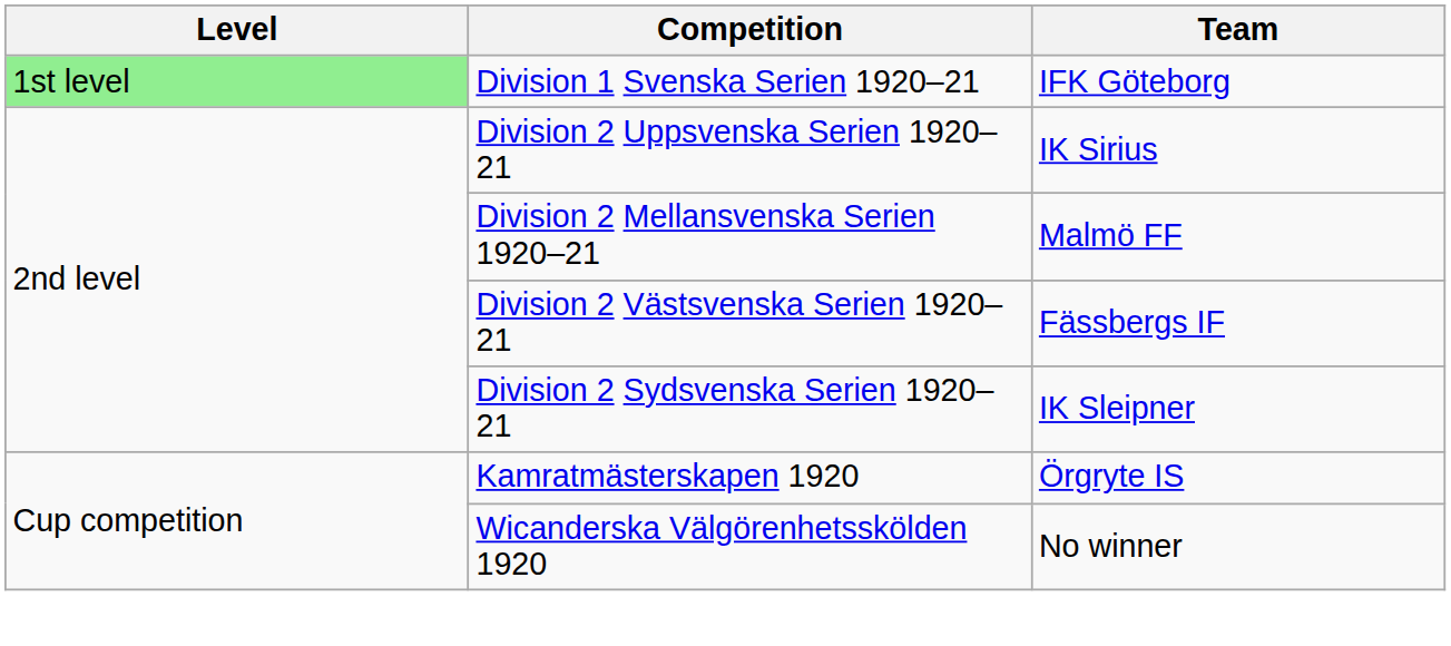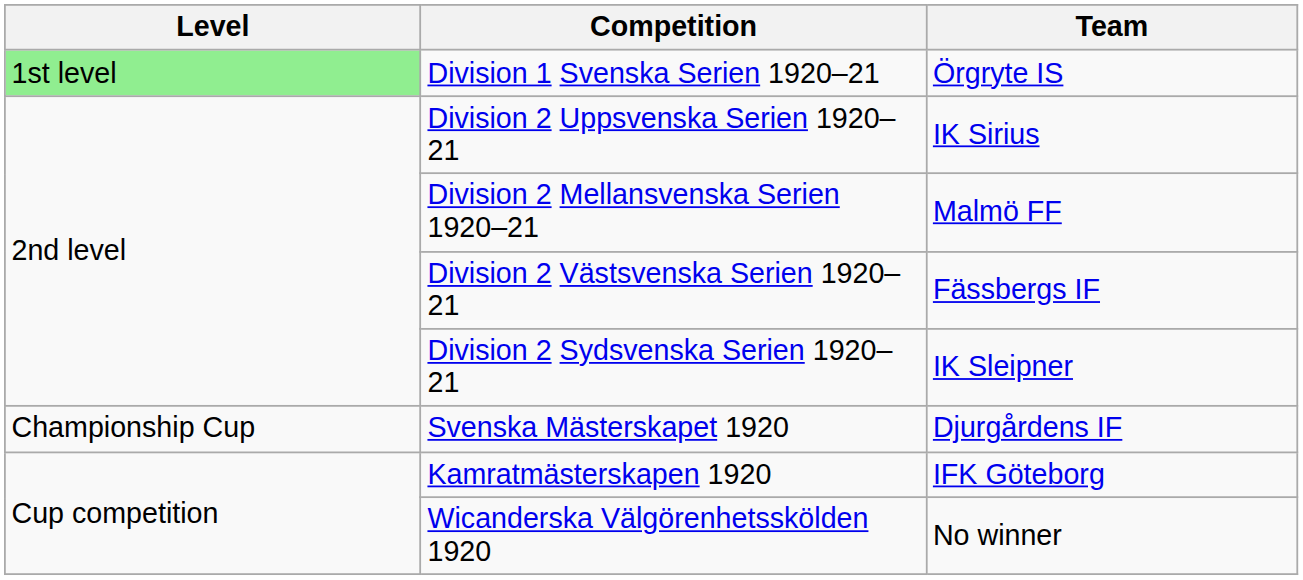Division 1 Svenska Serien 1920–21 | Team: IFK Göteborg -> Örgryte IS
+ row: Championship Cup | Svenska Mästerskapet 1920 | Djurgårdens IF
Kamratmästerskapen 1920 | Team: Örgryte IS -> IFK Göteborg
